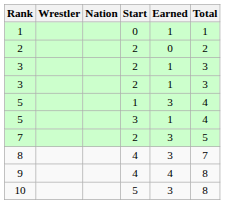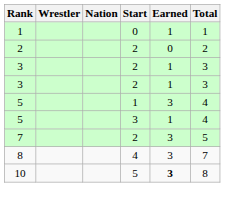- row: 9 | 4 | 4 | 8
10 | Earned: normal -> bold
